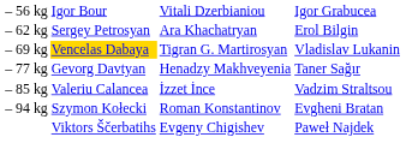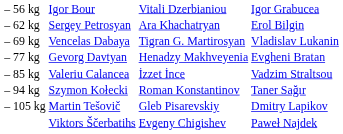– 69 kg | column 2: gold background -> no background
– 77 kg | column 4: Taner Sağır -> Evgheni Bratan
– 94 kg | column 4: Evgheni Bratan -> Taner Sağır
+ row: – 105 kg | Martin Tešovič | Gleb Pisarevskiy | Dmitry Lapikov
